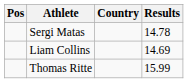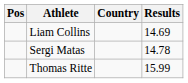rows swapped: Liam Collins <-> Sergi Matas
